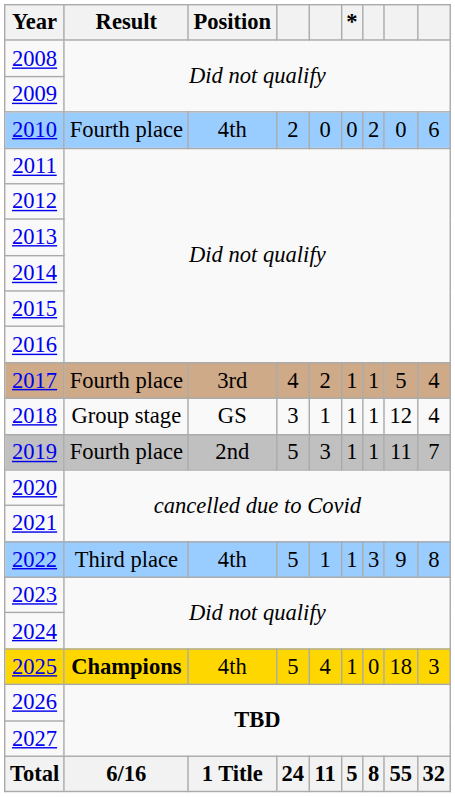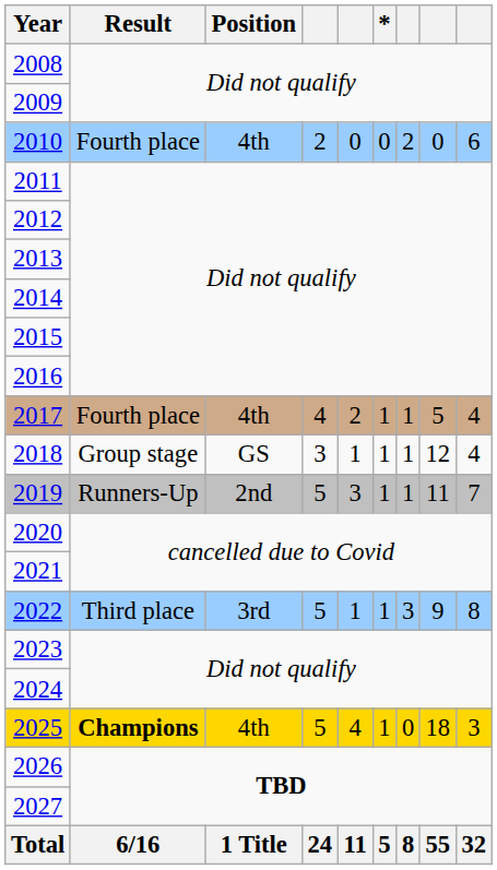2017 | Position: 3rd -> 4th
2019 | Result: Fourth place -> Runners-Up
2022 | Position: 4th -> 3rd
